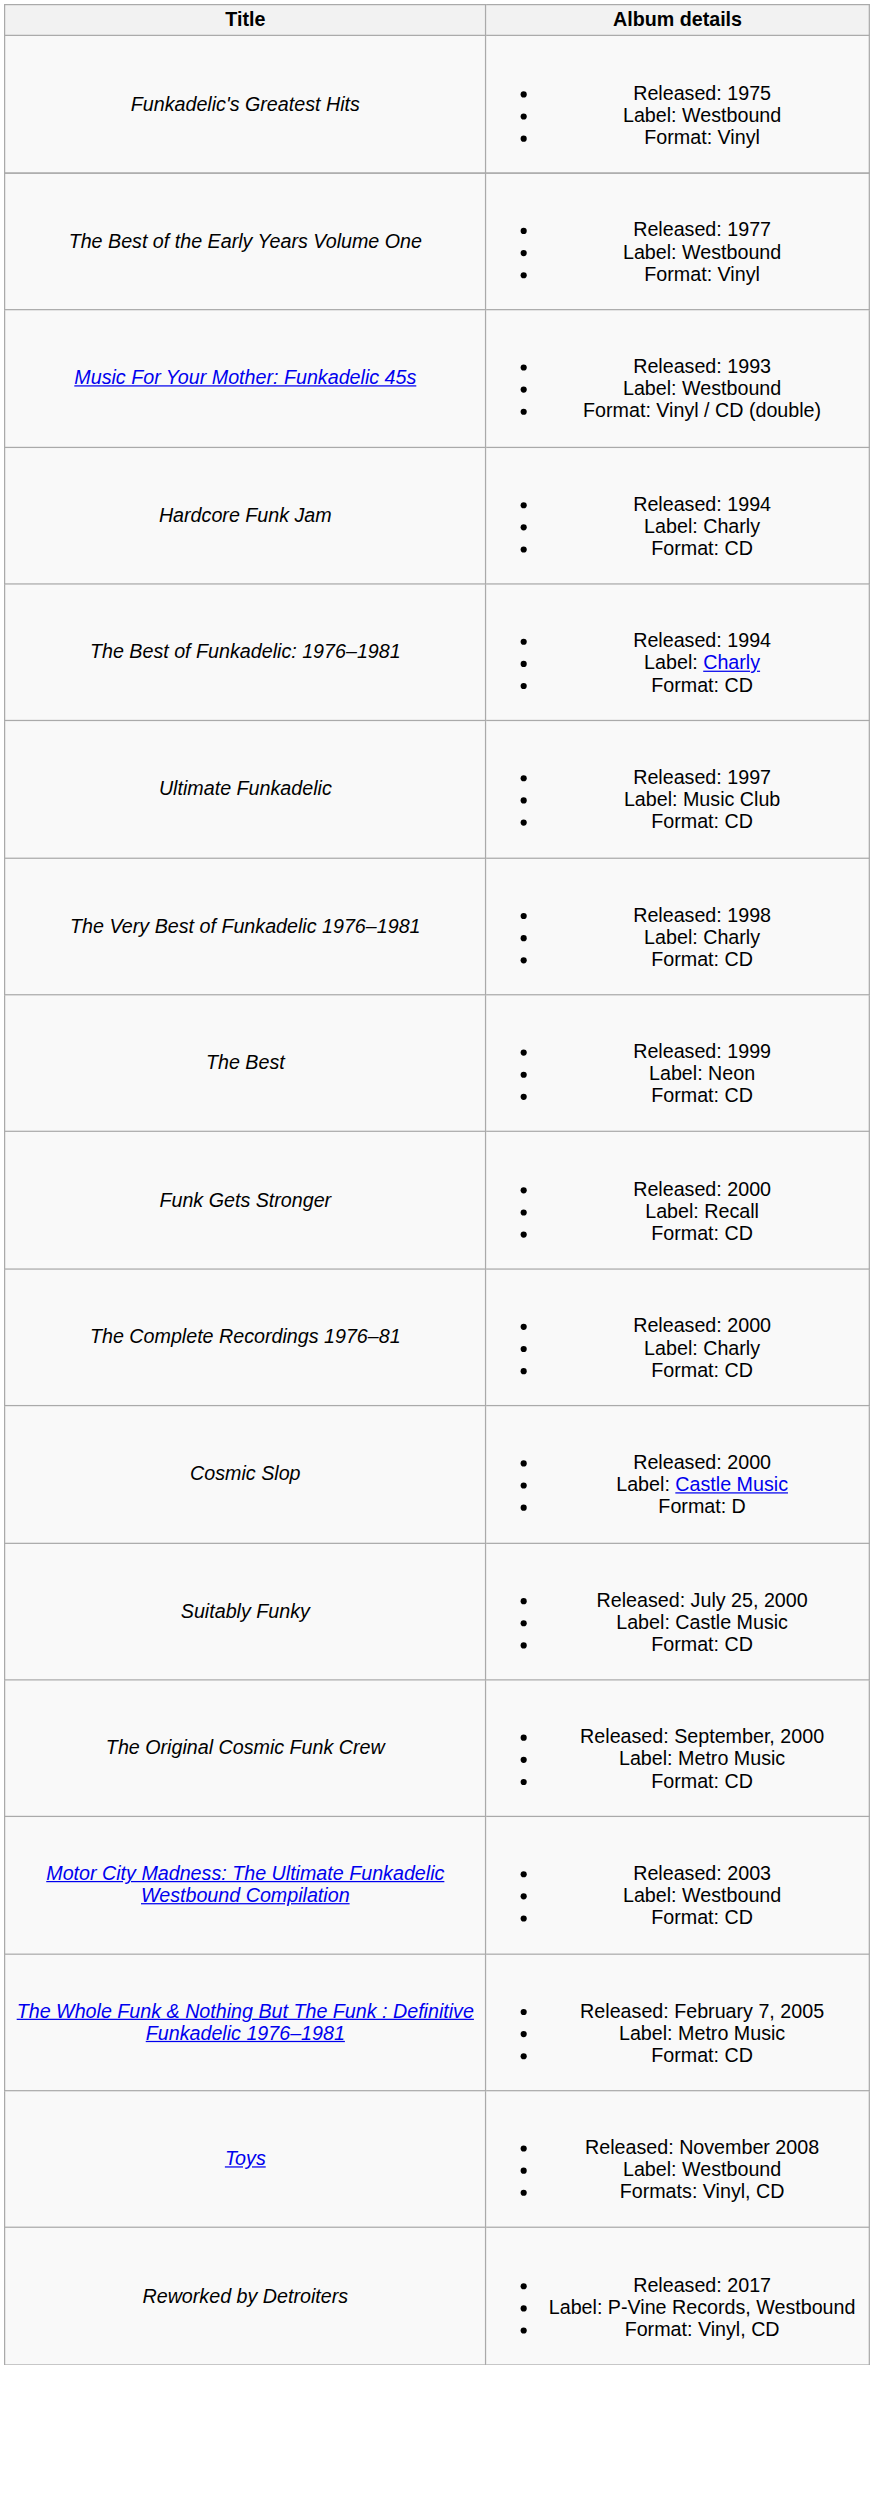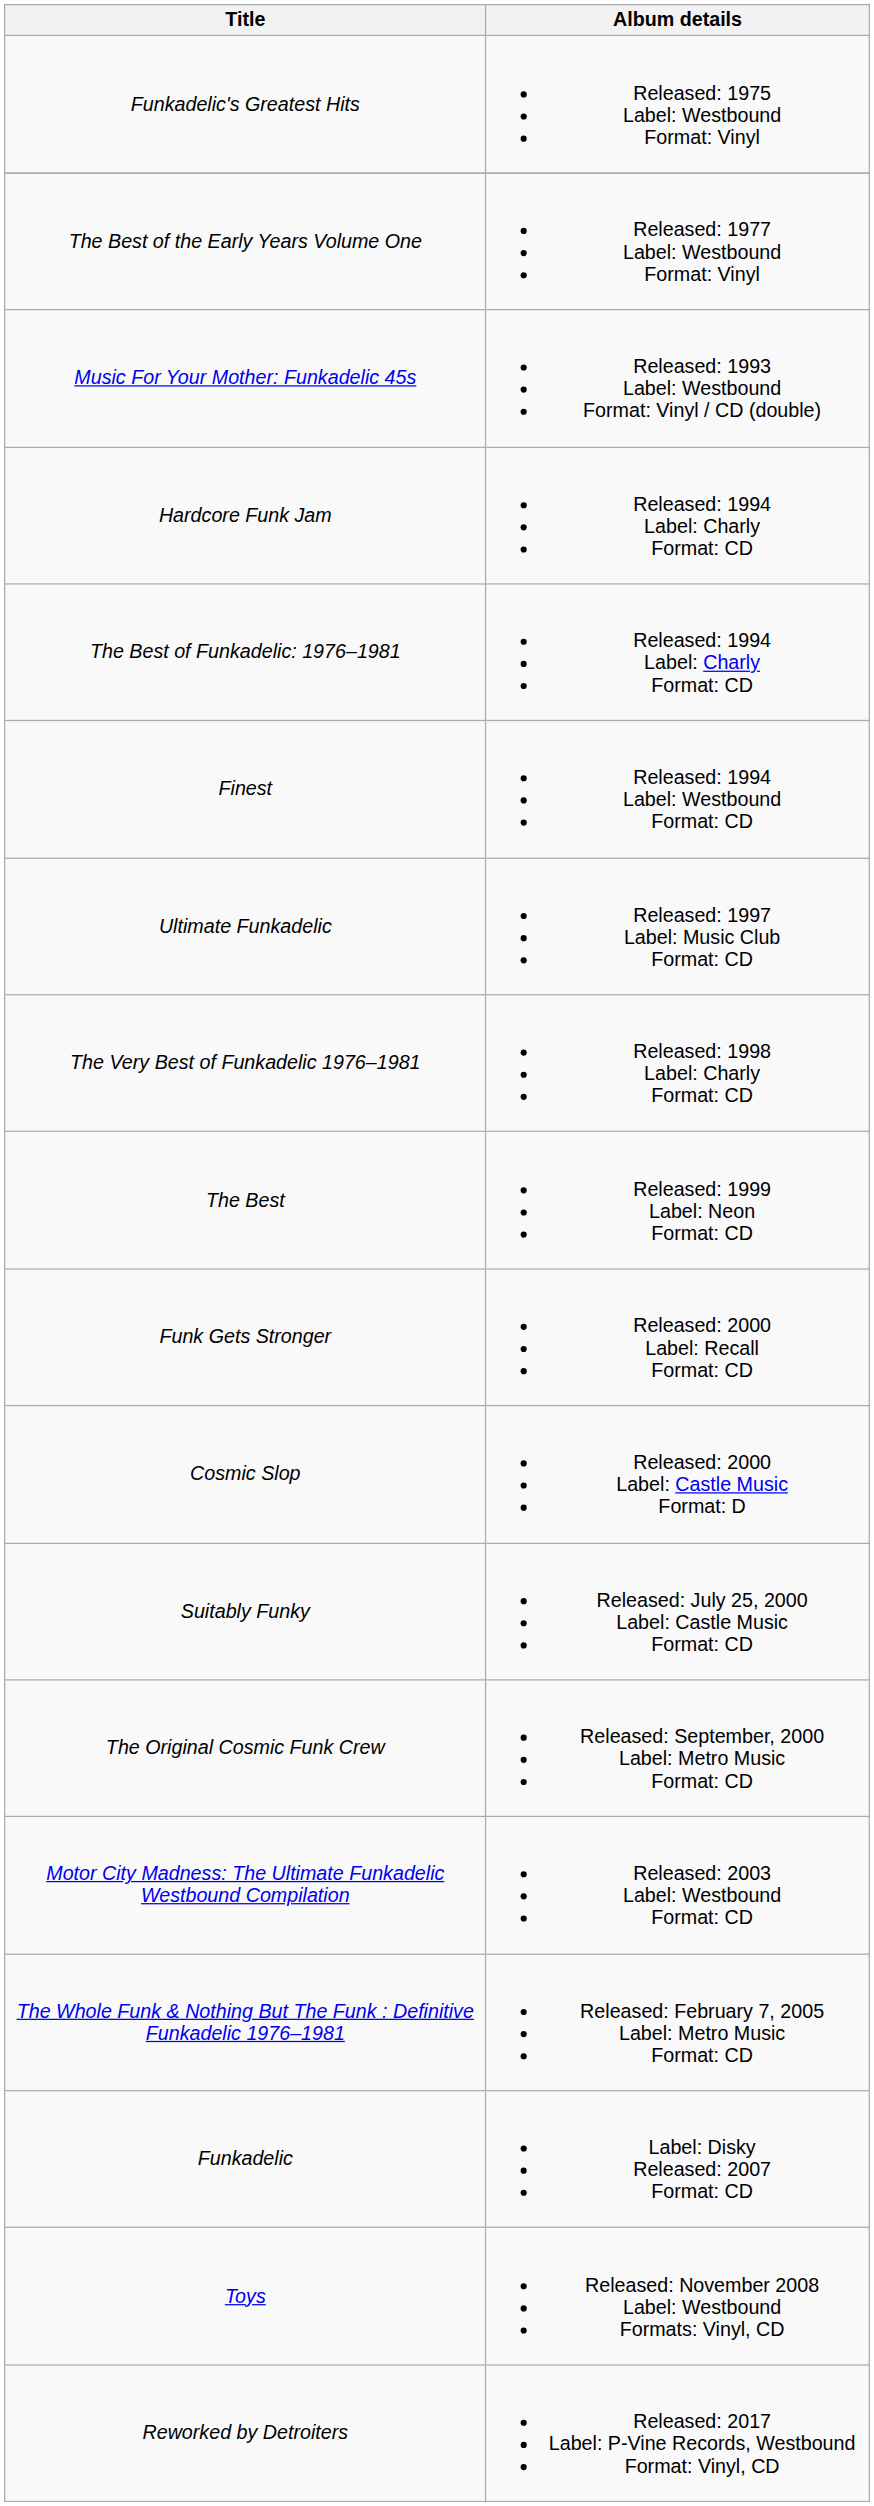+ row: Finest | Released: 1994 Label: Westbound Format: CD
- row: The Complete Recordings 1976–81 | Released: 2000 Label: Charly Format: CD
+ row: Funkadelic | Label: Disky Released: 2007 Format: CD
